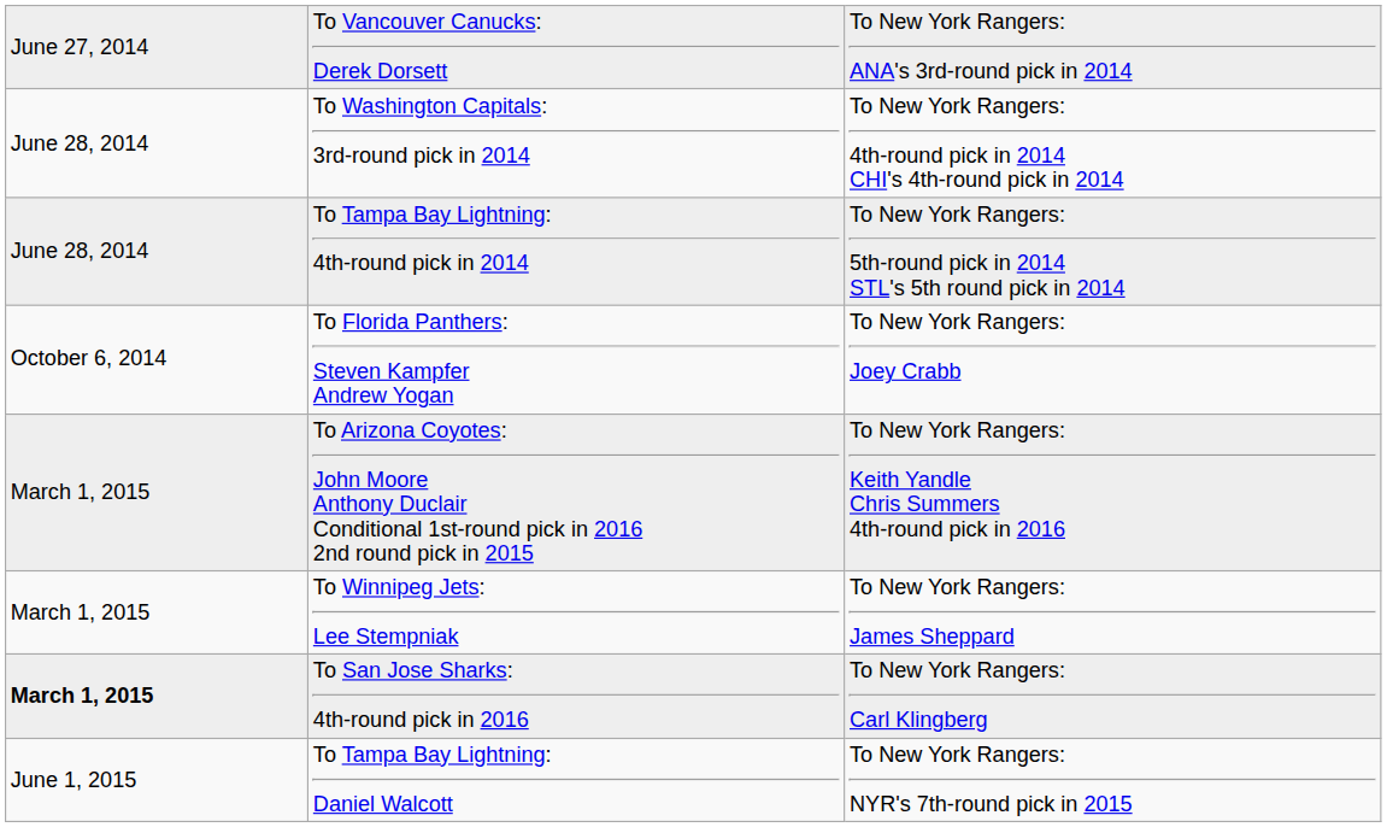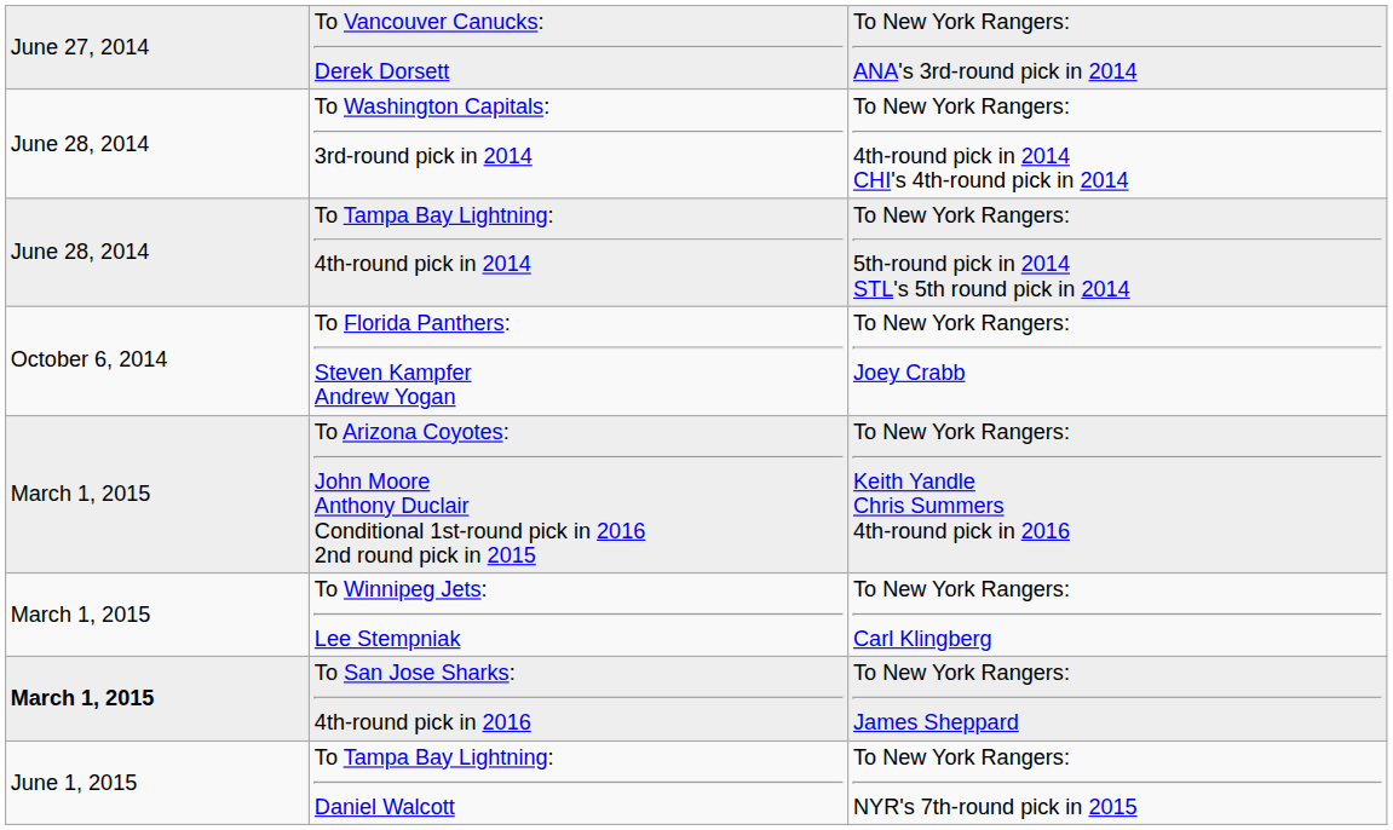To Winnipeg Jets: Lee Stempniak | column 3: To New York Rangers: James Sheppard -> To New York Rangers: Carl Klingberg
To San Jose Sharks: 4th-round pick in 2016 | column 3: To New York Rangers: Carl Klingberg -> To New York Rangers: James Sheppard
